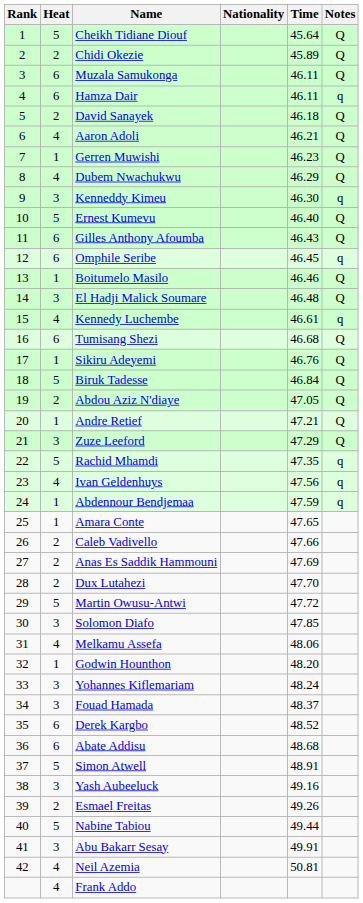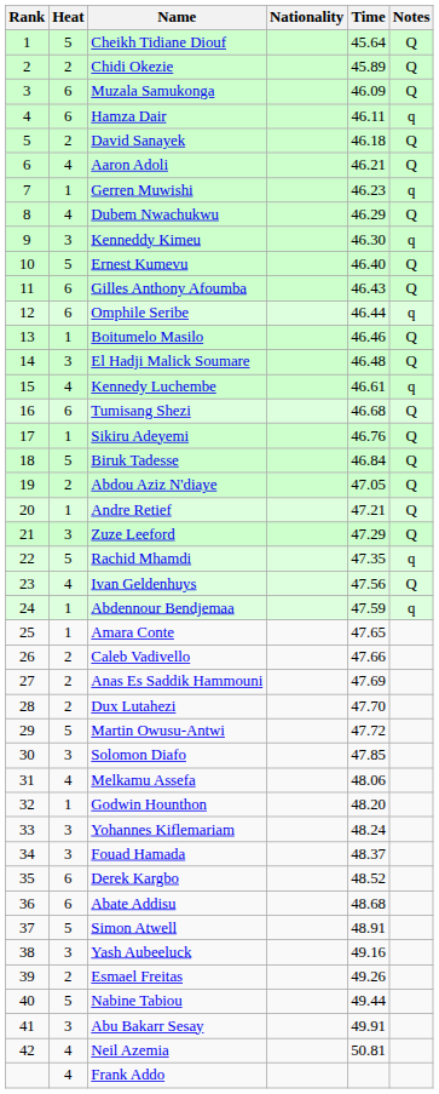Muzala Samukonga | Time: 46.11 -> 46.09
Gerren Muwishi | Notes: Q -> q
Omphile Seribe | Time: 46.45 -> 46.44
Ivan Geldenhuys | Notes: q -> Q
